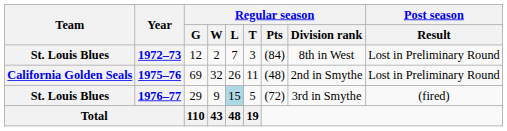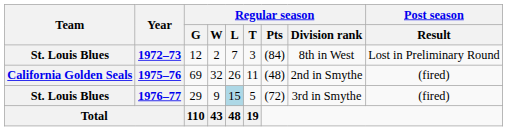1975–76 | Post season / Result: Lost in Preliminary Round -> (fired)
